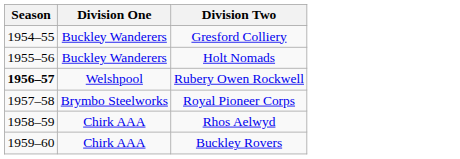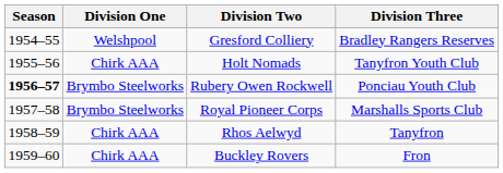+ column: Division Three | Bradley Rangers Reserves | Tanyfron Youth Club | Ponciau Youth Club | Marshalls Sports Club | Tanyfron | Fron
Gresford Colliery | Division One: Buckley Wanderers -> Welshpool
Holt Nomads | Division One: Buckley Wanderers -> Chirk AAA
Rubery Owen Rockwell | Division One: Welshpool -> Brymbo Steelworks
